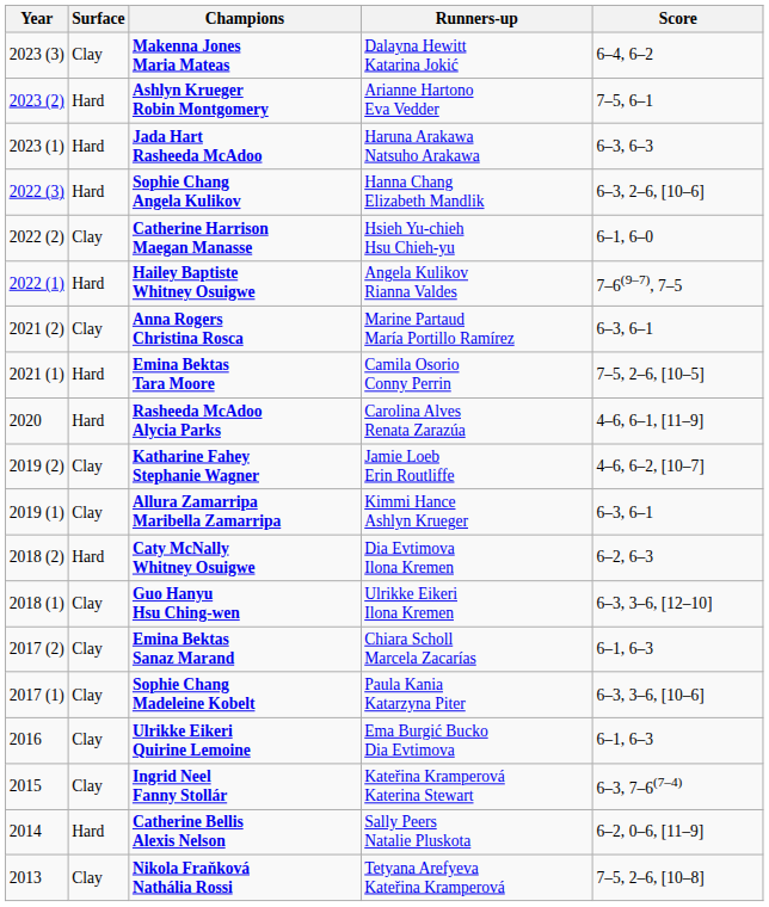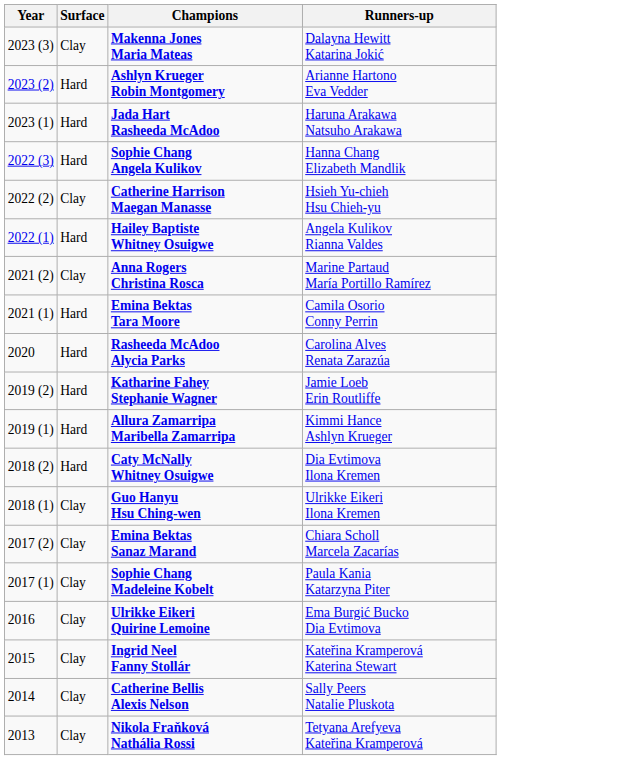- column: Score | 6–4, 6–2 | 7–5, 6–1 | 6–3, 6–3 | 6–3, 2–6, [10–6] | 6–1, 6–0 | 7–6(9–7), 7–5 | 6–3, 6–1 | 7–5, 2–6, [10–5] | 4–6, 6–1, [11–9] | 4–6, 6–2, [10–7] | 6–3, 6–1 | 6–2, 6–3 | 6–3, 3–6, [12–10] | 6–1, 6–3 | 6–3, 3–6, [10–6] | 6–1, 6–3 | 6–3, 7–6(7–4) | 6–2, 0–6, [11–9] | 7–5, 2–6, [10–8]
Katharine Fahey Stephanie Wagner | Surface: Clay -> Hard
Allura Zamarripa Maribella Zamarripa | Surface: Clay -> Hard
Catherine Bellis Alexis Nelson | Surface: Hard -> Clay
